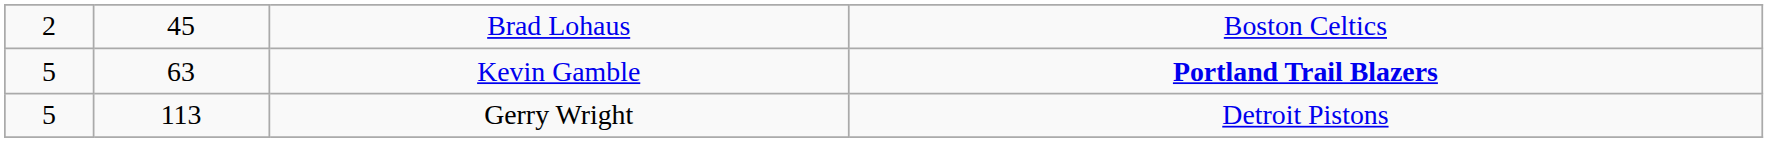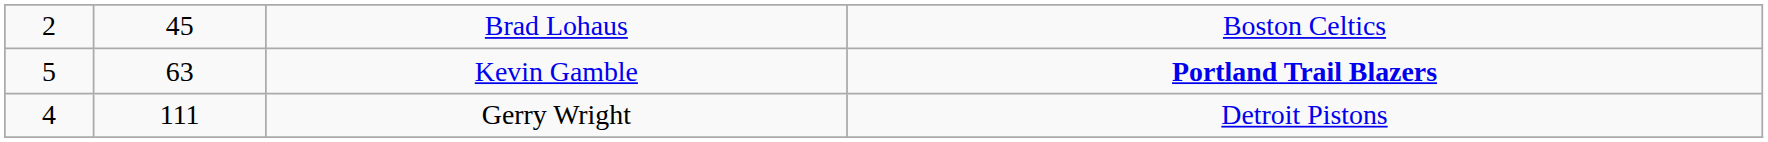Gerry Wright | column 1: 5 -> 4
Gerry Wright | column 2: 113 -> 111
